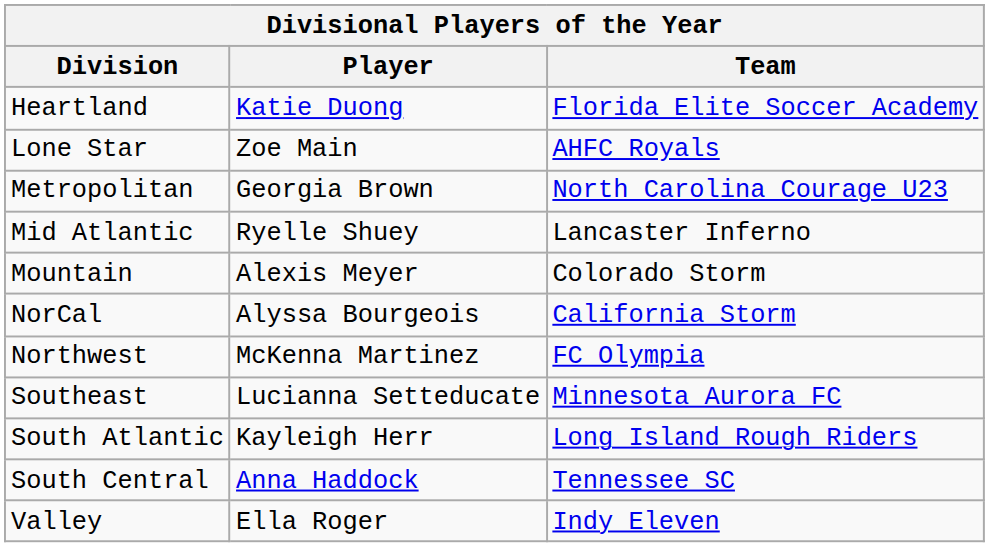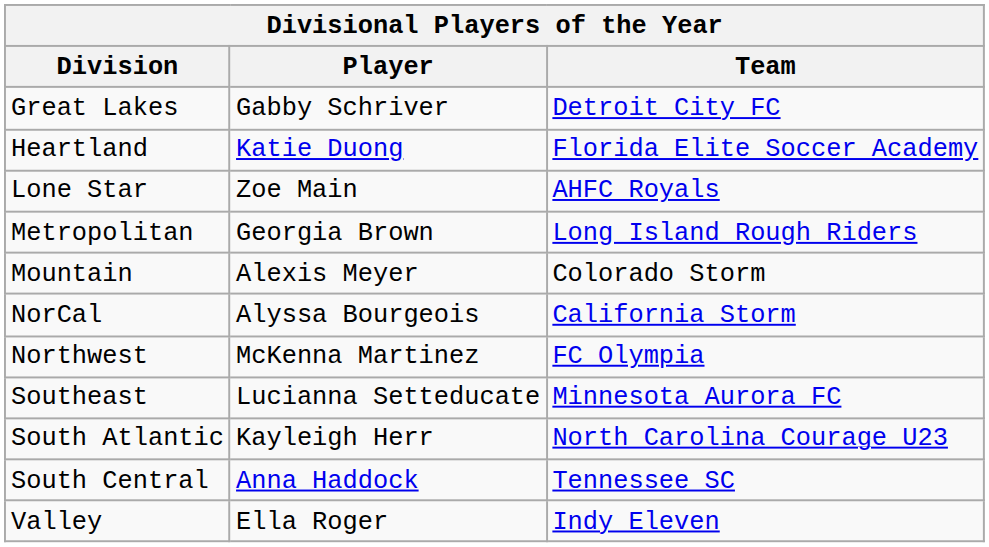+ row: Great Lakes | Gabby Schriver | Detroit City FC
Metropolitan | Team: North Carolina Courage U23 -> Long Island Rough Riders
- row: Mid Atlantic | Ryelle Shuey | Lancaster Inferno
South Atlantic | Team: Long Island Rough Riders -> North Carolina Courage U23
